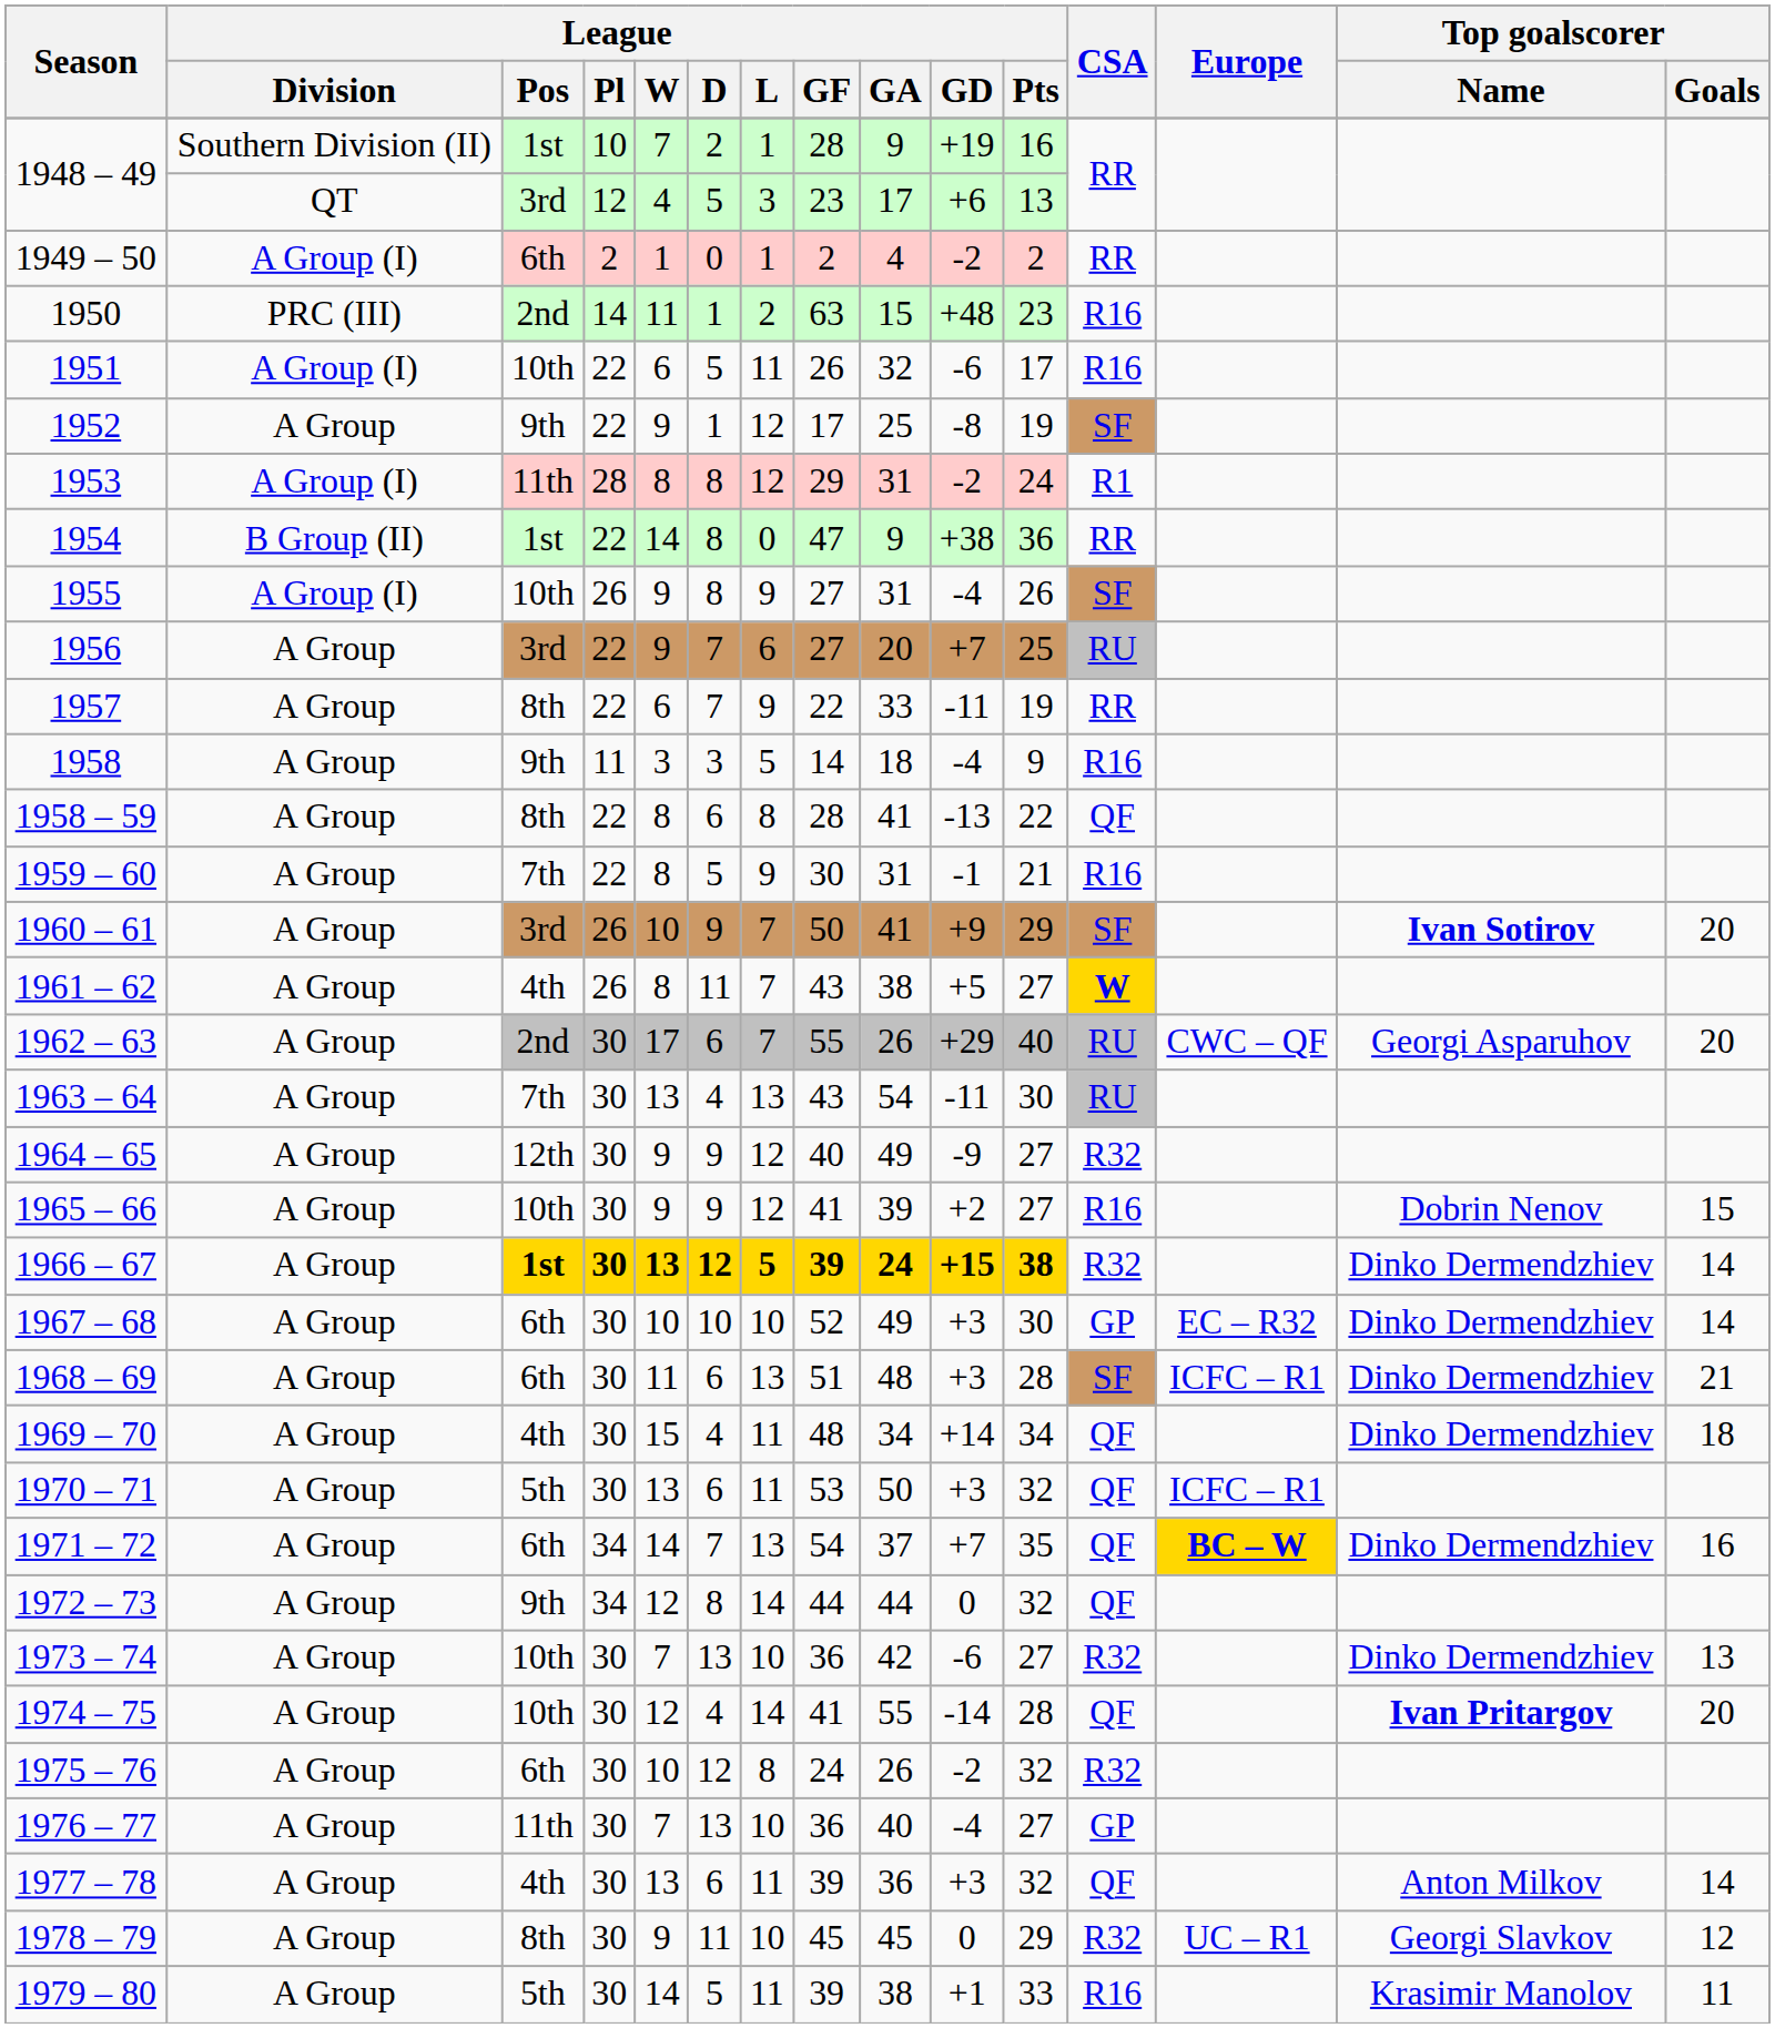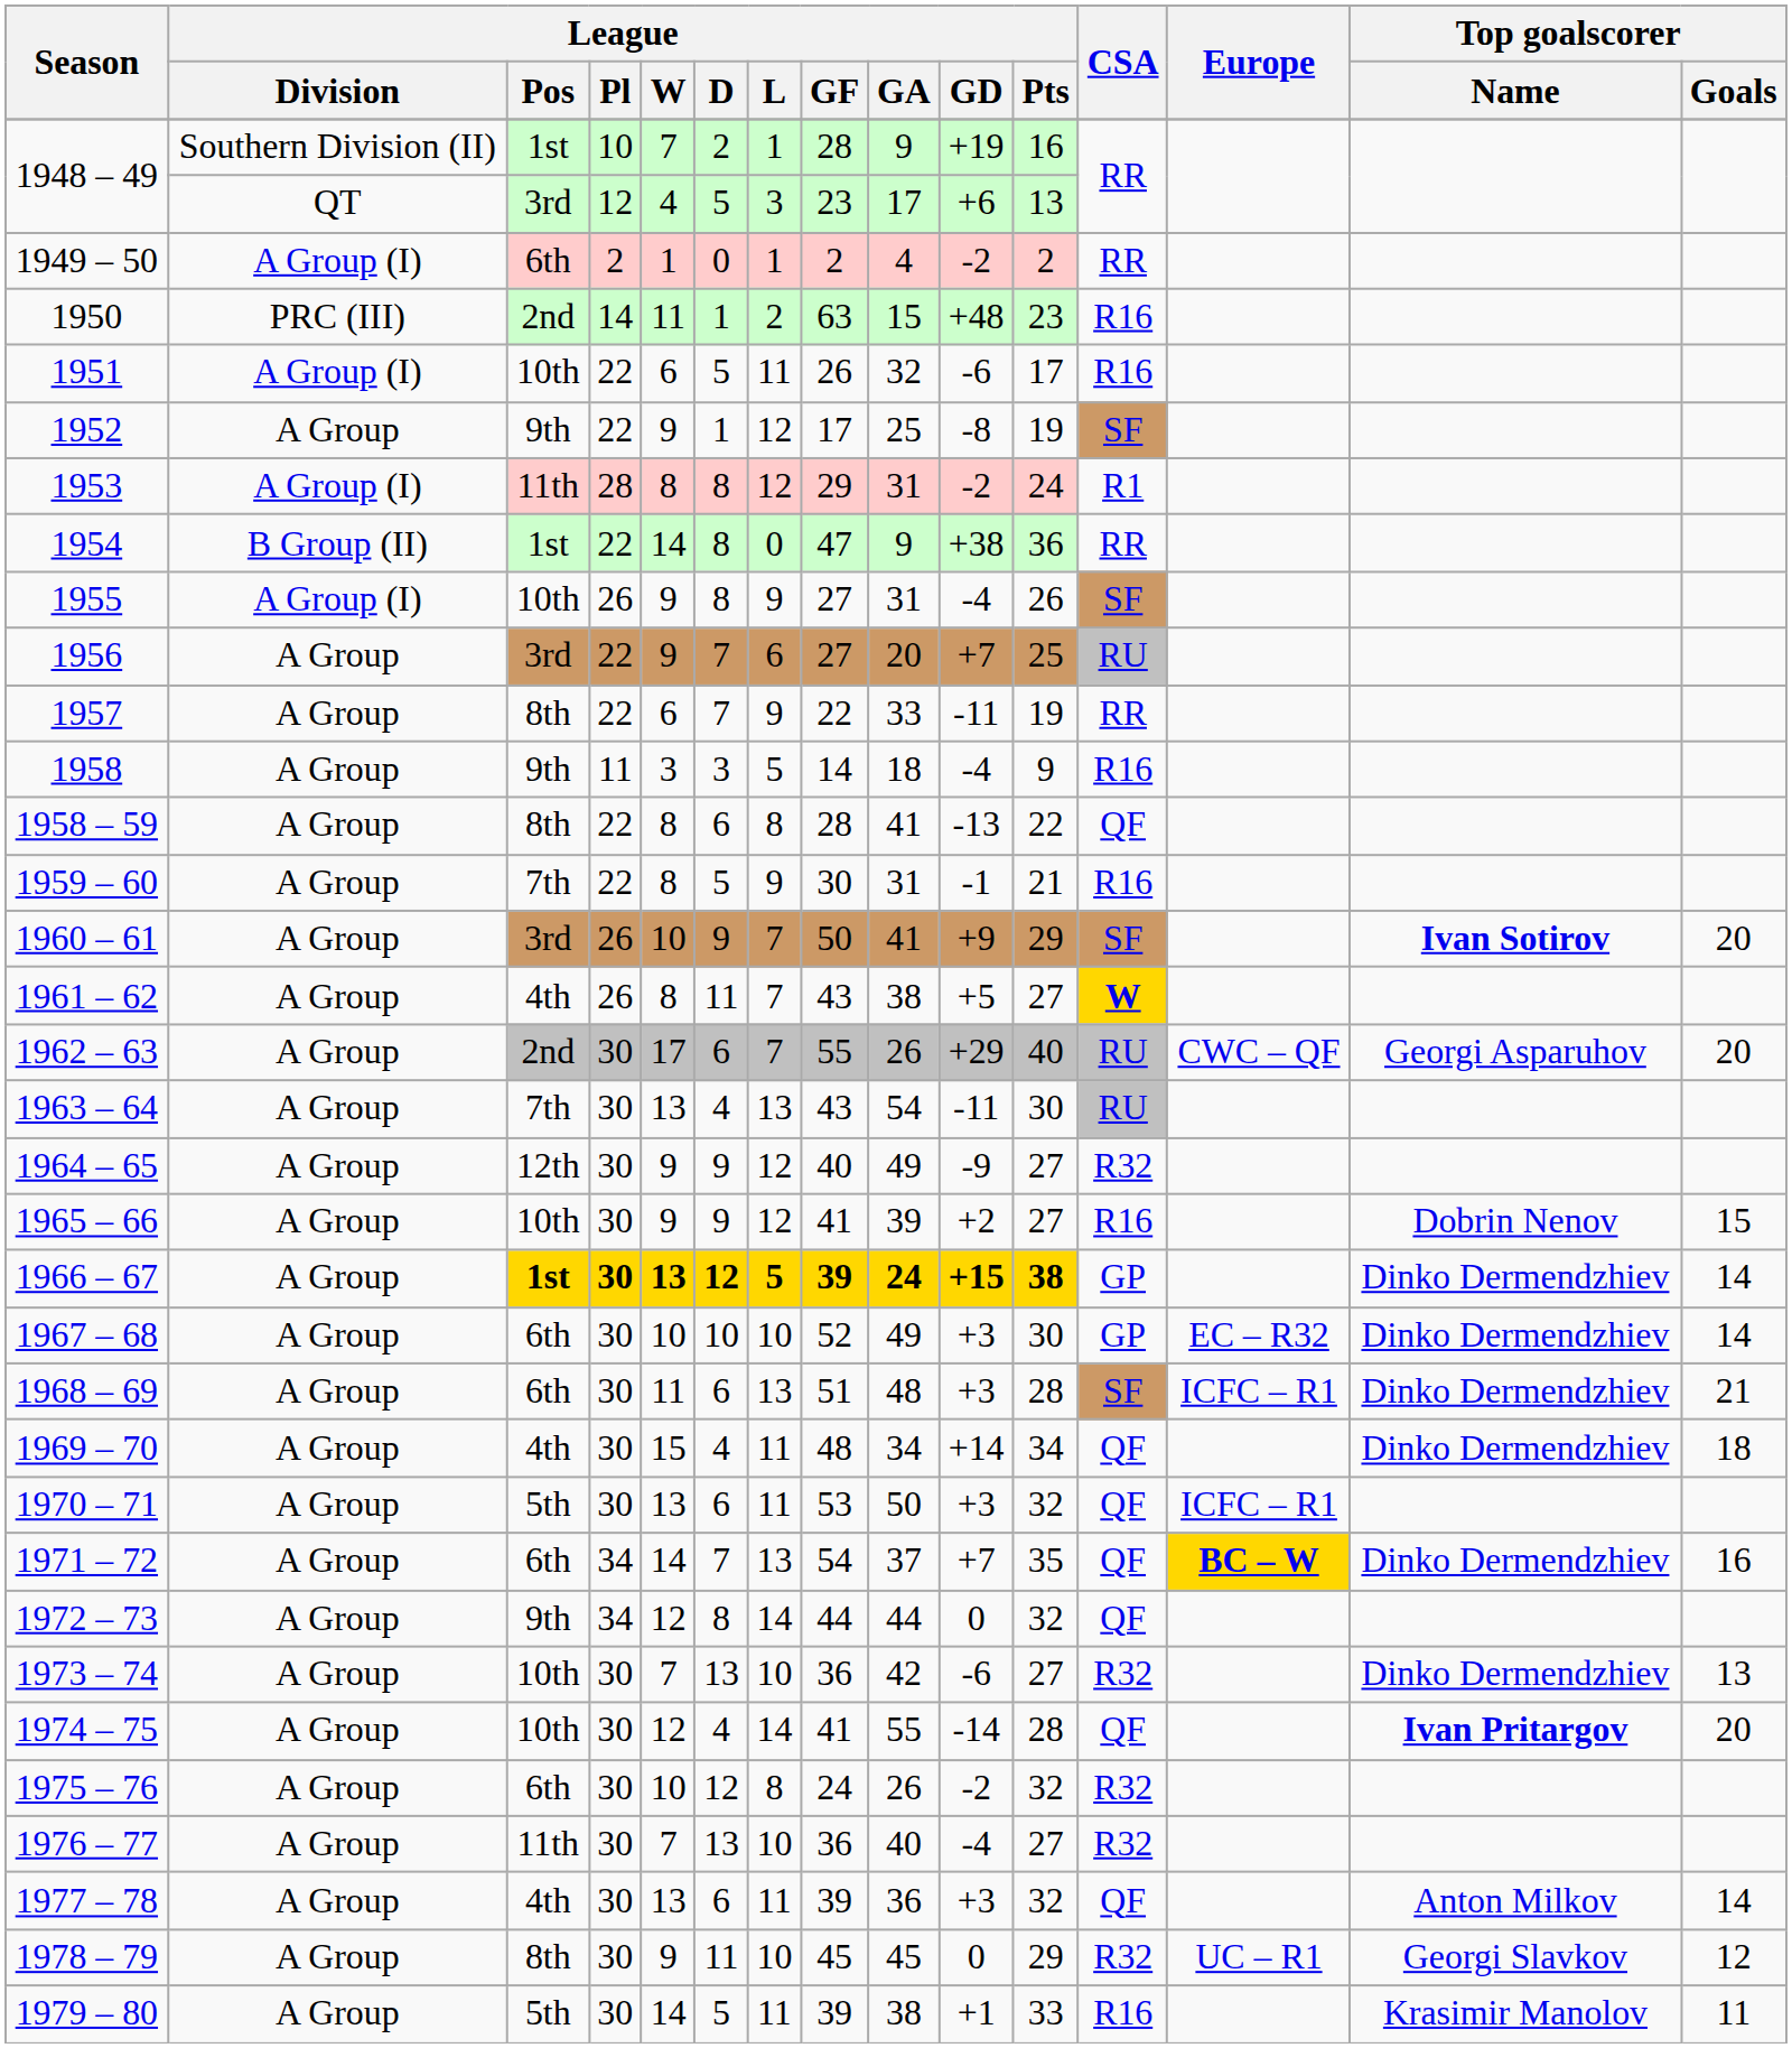1966 – 67 | CSA: R32 -> GP
1976 – 77 | CSA: GP -> R32
